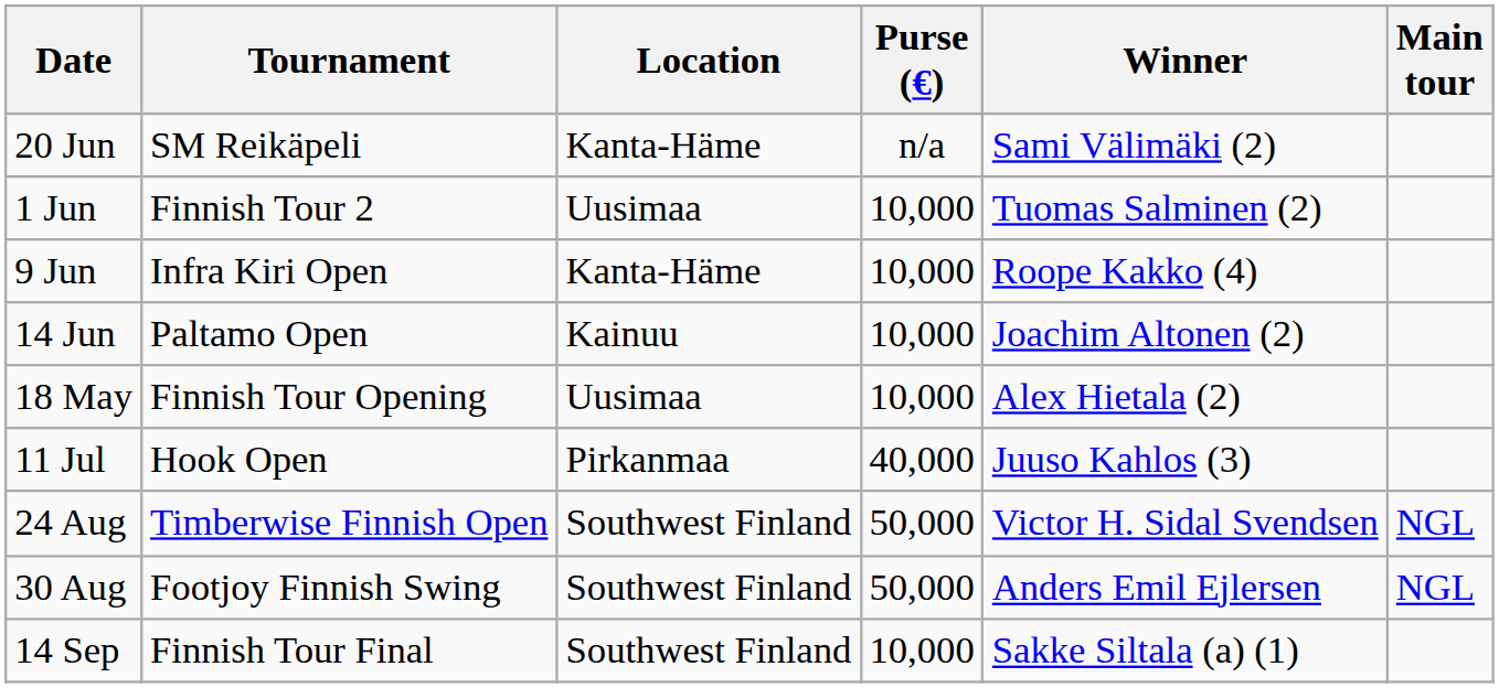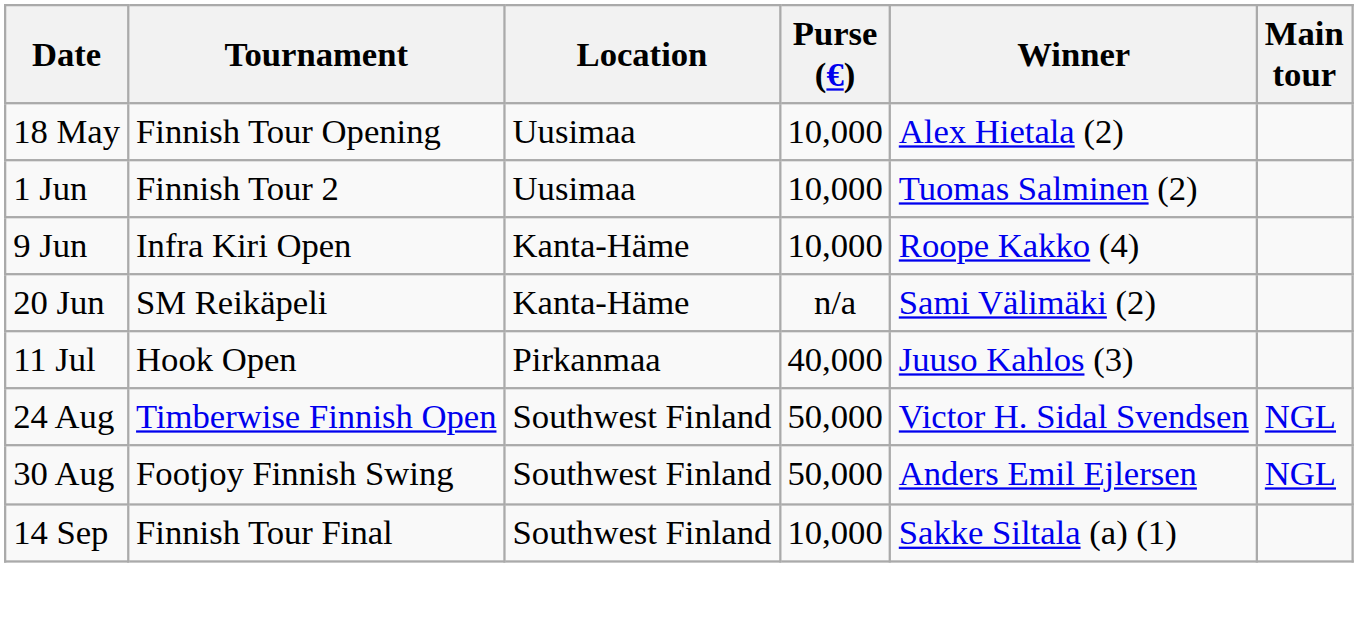rows swapped: 18 May <-> 20 Jun
- row: 14 Jun | Paltamo Open | Kainuu | 10,000 | Joachim Altonen (2)
